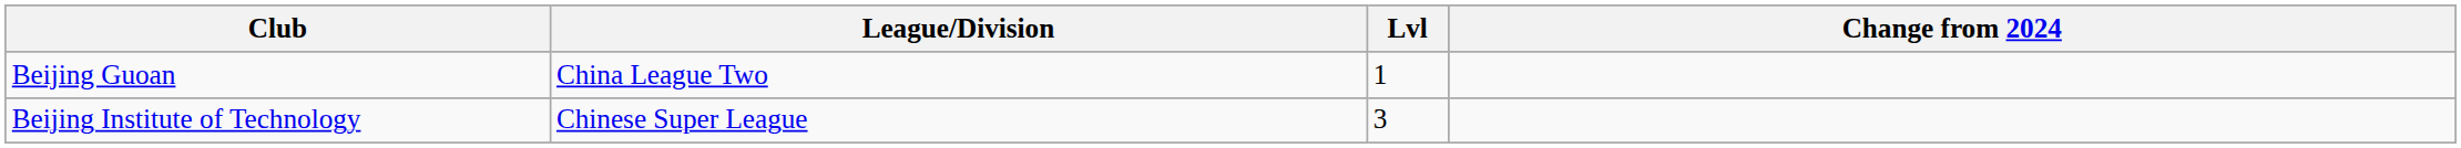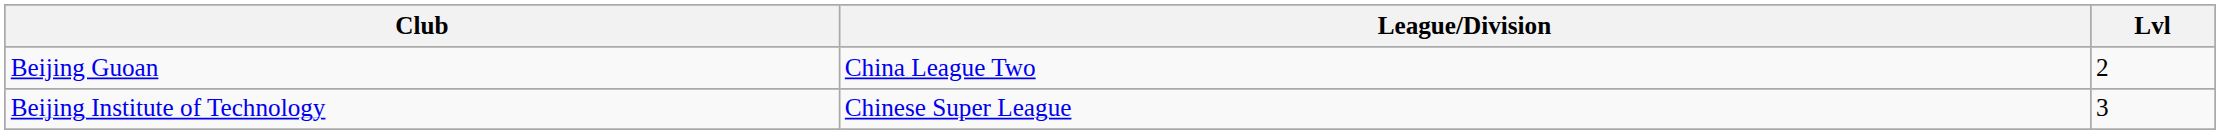- column: Change from 2024
Beijing Guoan | Lvl: 1 -> 2
